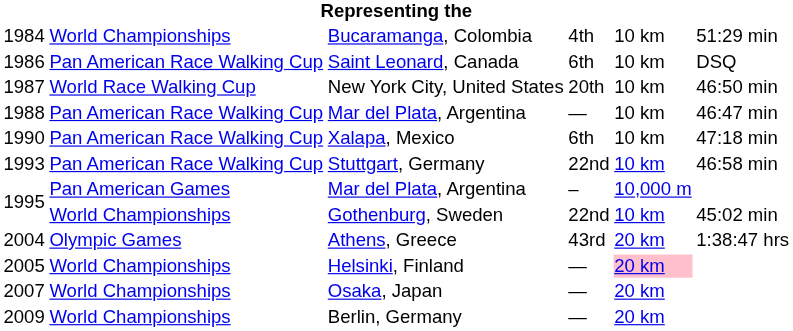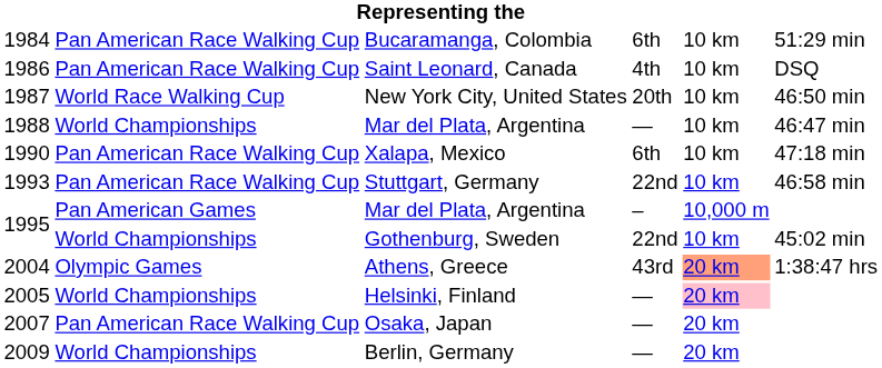Bucaramanga, Colombia | column 2: World Championships -> Pan American Race Walking Cup
Bucaramanga, Colombia | column 4: 4th -> 6th
Saint Leonard, Canada | column 4: 6th -> 4th
1988 / Mar del Plata, Argentina | column 2: Pan American Race Walking Cup -> World Championships
Athens, Greece | column 5: no background -> lightsalmon background
Osaka, Japan | column 2: World Championships -> Pan American Race Walking Cup
